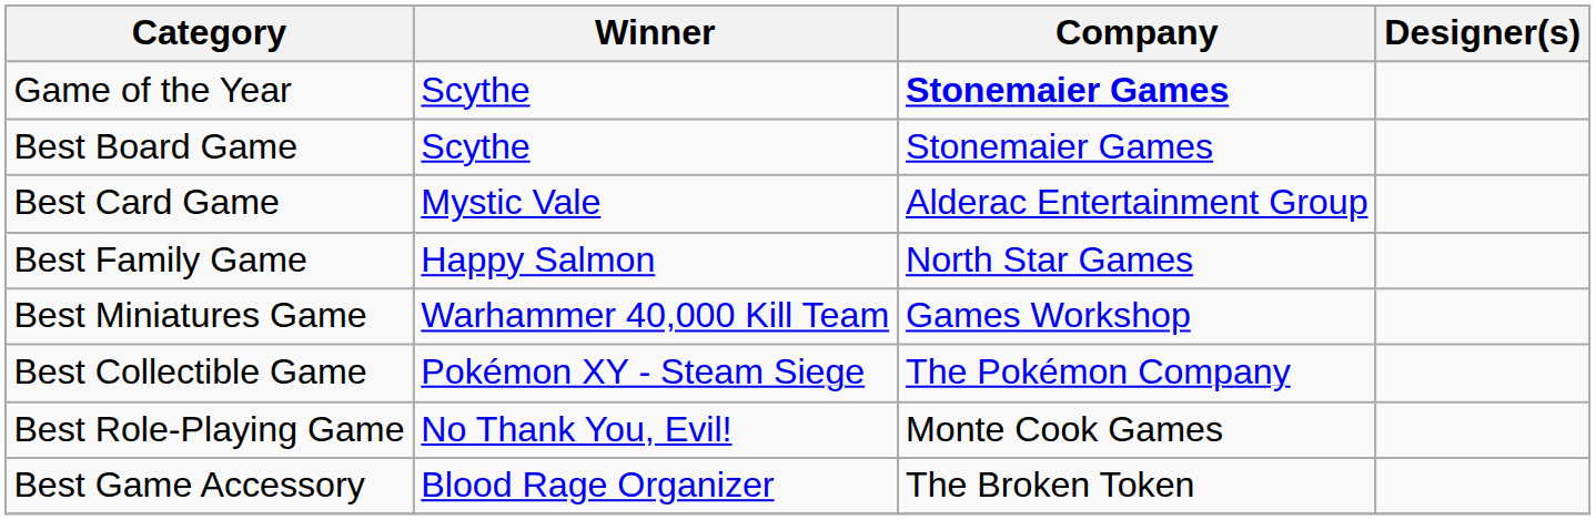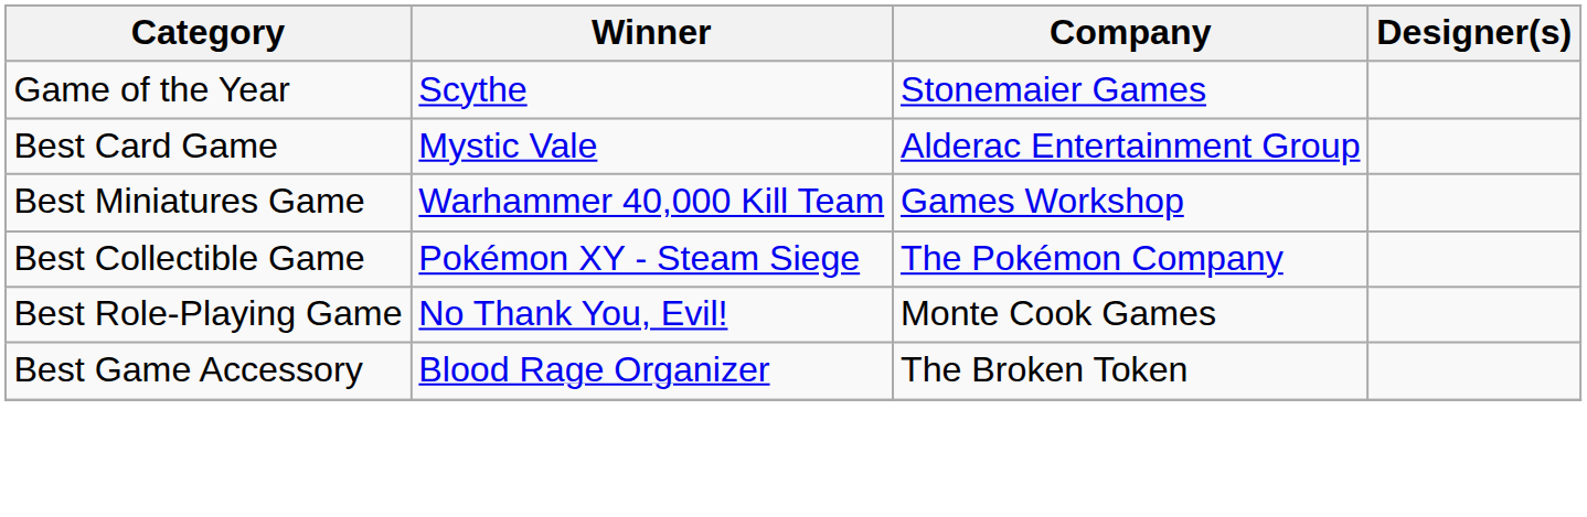Game of the Year | Company: bold -> normal
- row: Best Board Game | Scythe | Stonemaier Games
- row: Best Family Game | Happy Salmon | North Star Games
